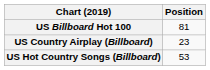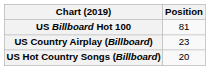US Hot Country Songs (Billboard) | Position: 53 -> 20
